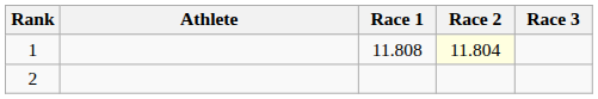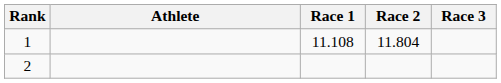1 | Race 1: 11.808 -> 11.108
1 | Race 2: lightyellow background -> no background
